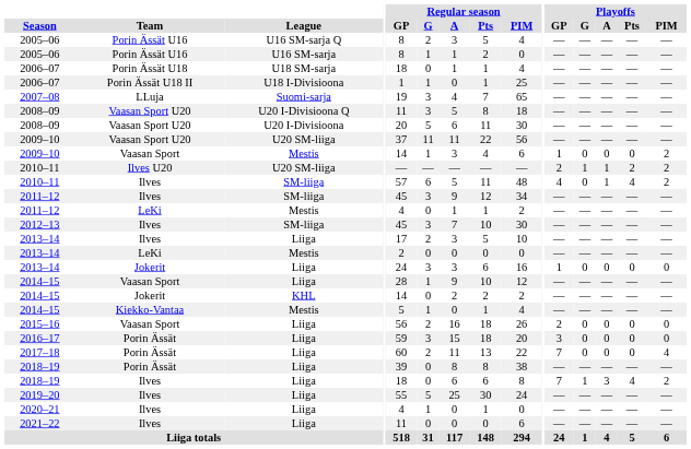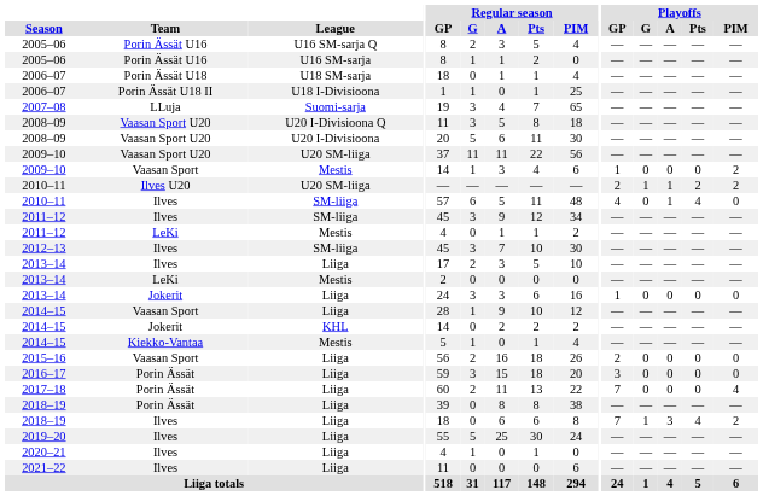2010–11 / Ilves | Playoffs / PIM: 2 -> 0
